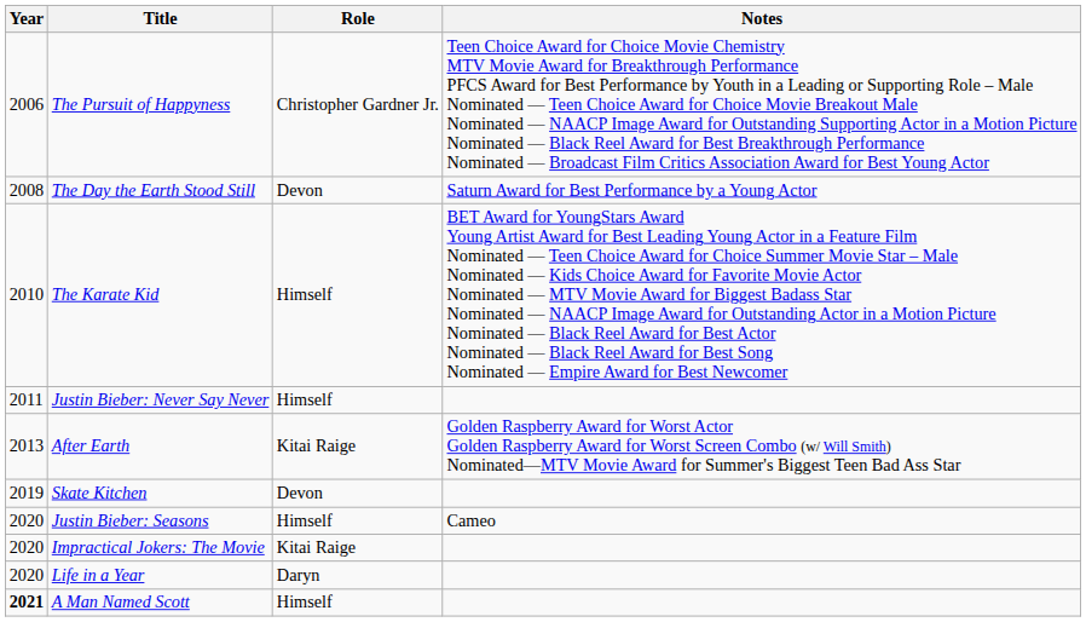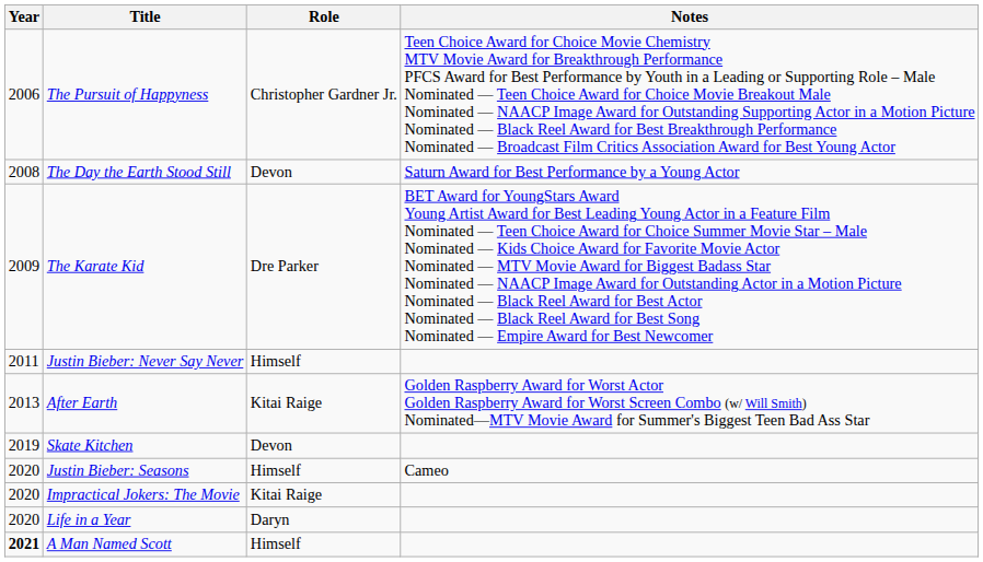The Karate Kid | Year: 2010 -> 2009
The Karate Kid | Role: Himself -> Dre Parker
